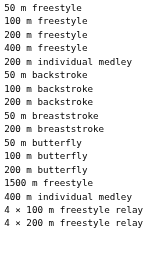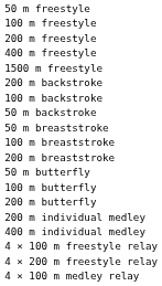rows swapped: 1500 m freestyle <-> 200 m individual medley
rows swapped: 50 m backstroke <-> 200 m backstroke
+ row: 100 m breaststroke
+ row: 4 × 100 m medley relay
